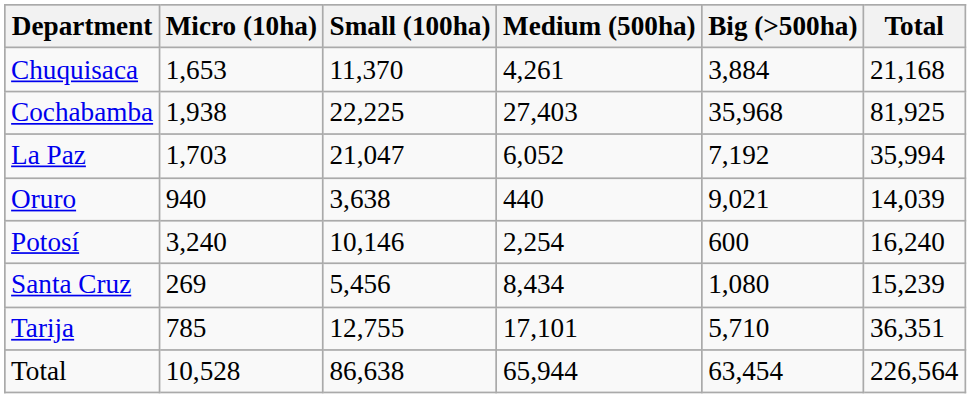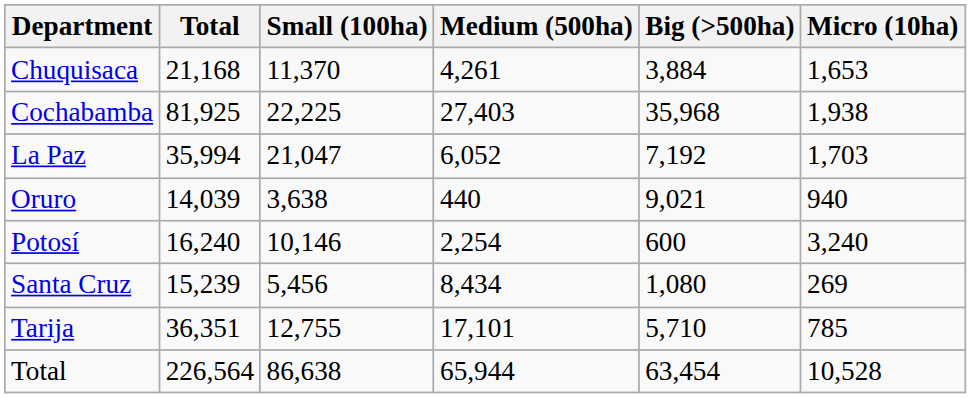columns swapped: Micro (10ha) <-> Total
